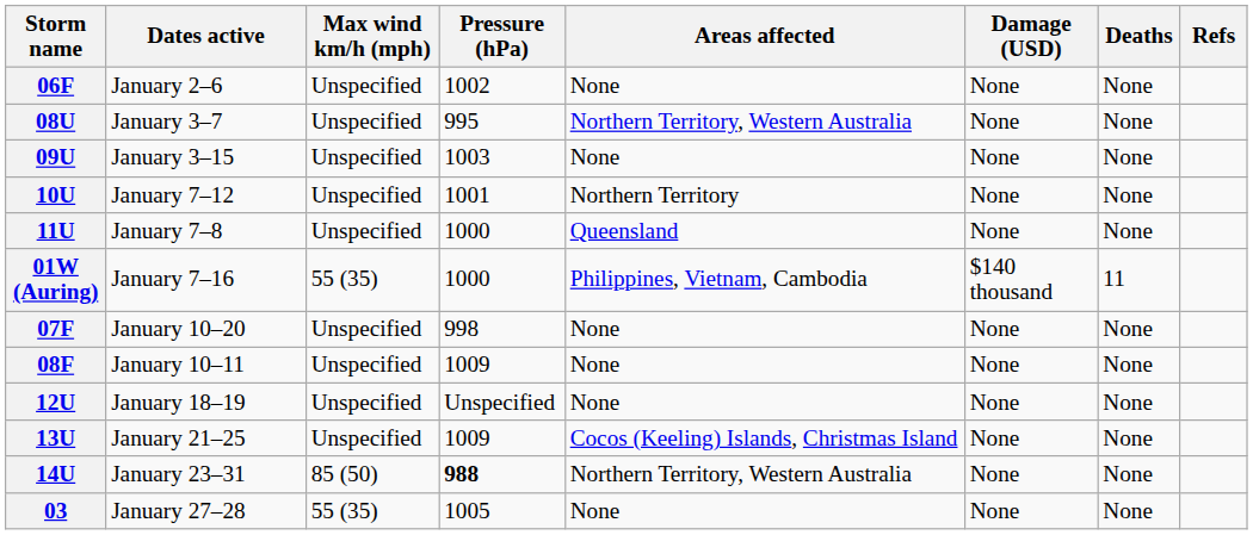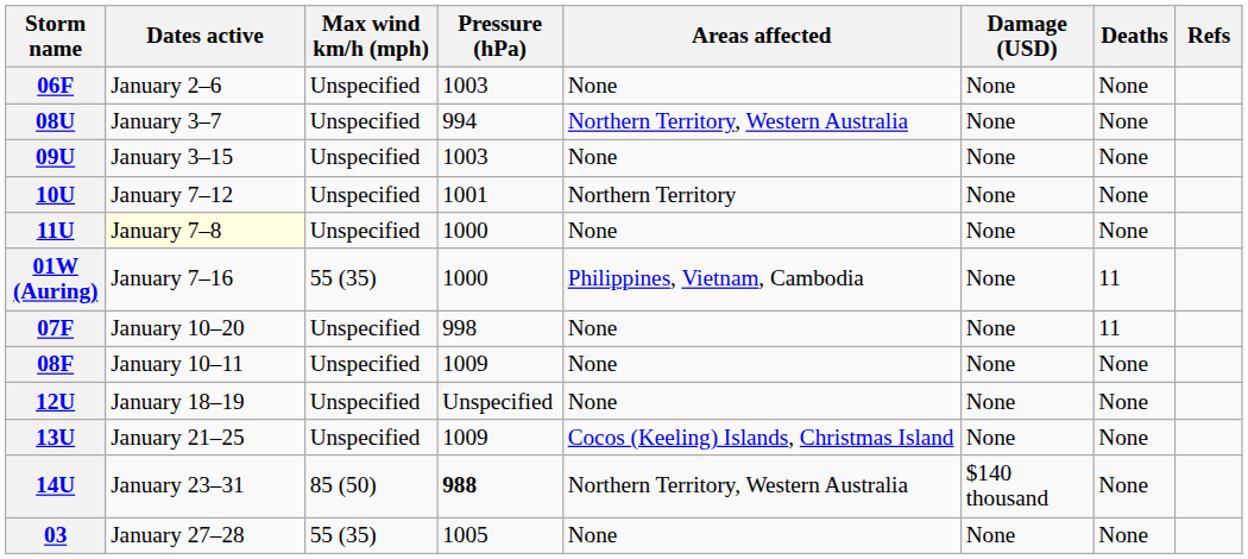06F | Pressure (hPa): 1002 -> 1003
08U | Pressure (hPa): 995 -> 994
11U | Dates active: no background -> lightyellow background
11U | Areas affected: Queensland -> None
01W (Auring) | Damage (USD): $140 thousand -> None
07F | Deaths: None -> 11
14U | Damage (USD): None -> $140 thousand
